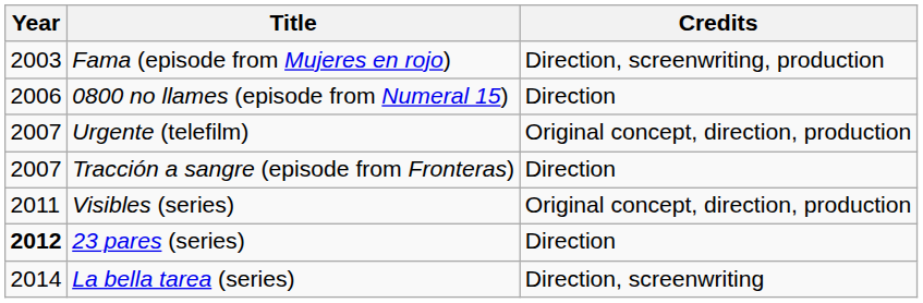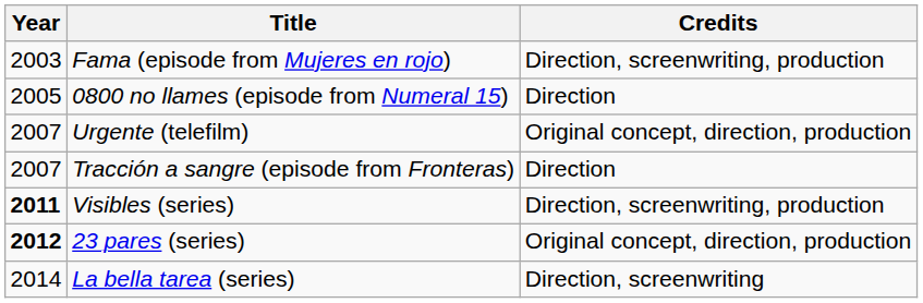0800 no llames (episode from Numeral 15) | Year: 2006 -> 2005
Visibles (series) | Year: normal -> bold
Visibles (series) | Credits: Original concept, direction, production -> Direction, screenwriting, production
23 pares (series) | Credits: Direction -> Original concept, direction, production
